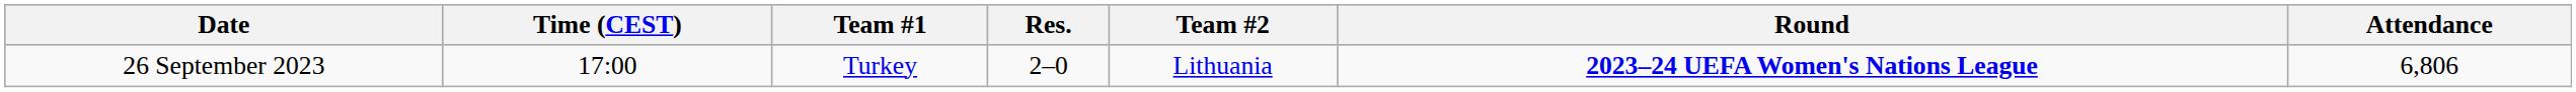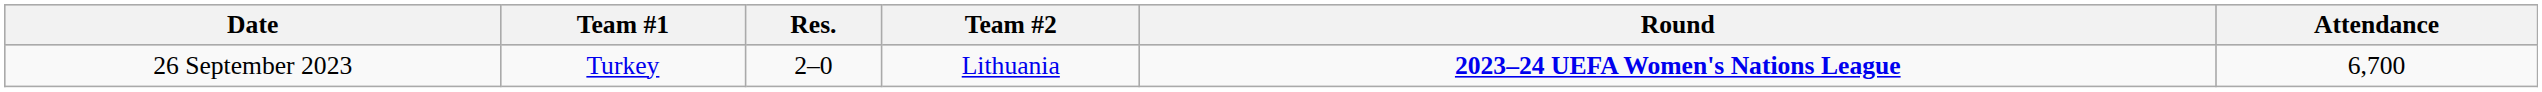- column: Time (CEST) | 17:00
26 September 2023 | Attendance: 6,806 -> 6,700
